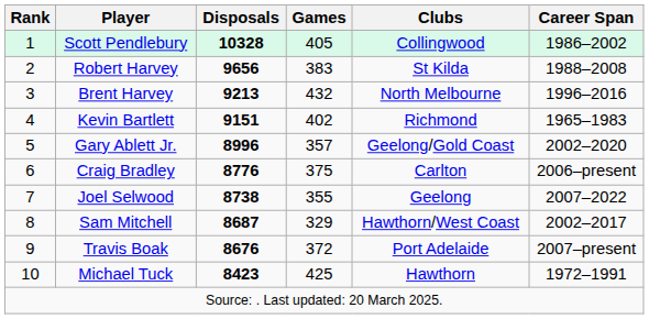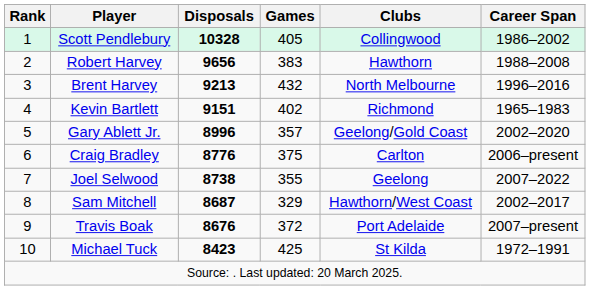Robert Harvey | Clubs: St Kilda -> Hawthorn
Michael Tuck | Clubs: Hawthorn -> St Kilda
